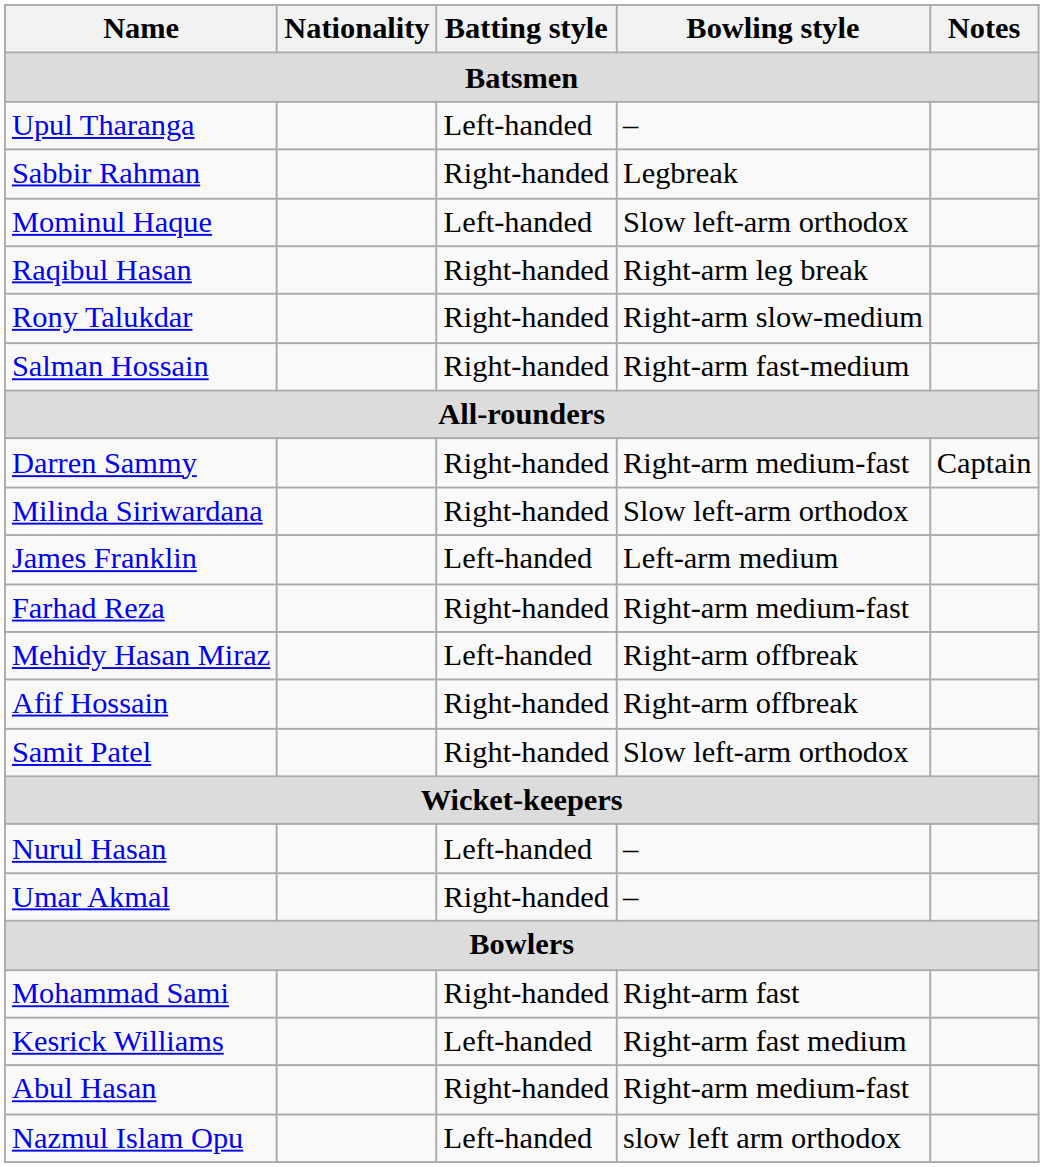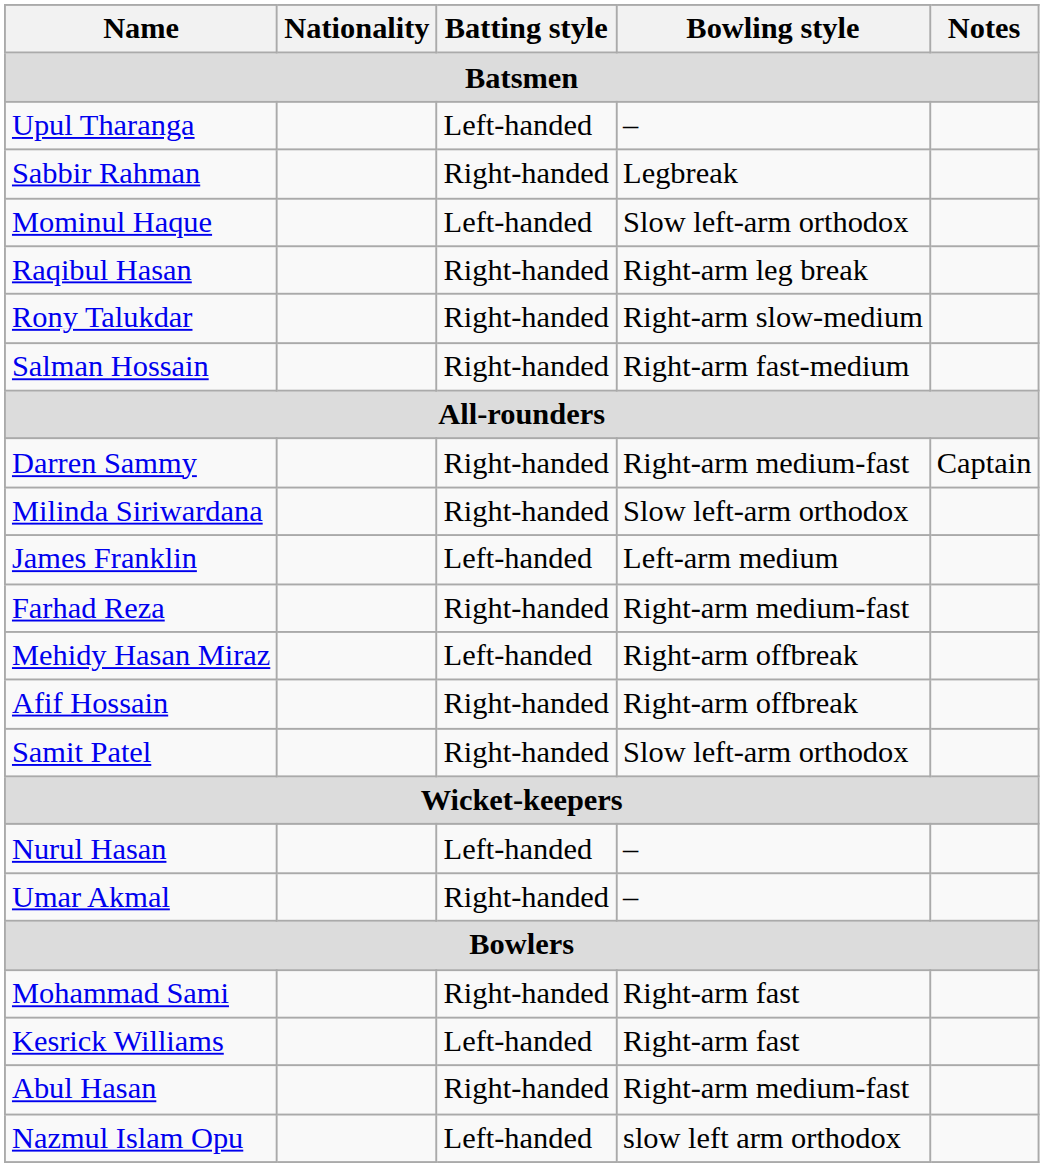Kesrick Williams | Bowling style: Right-arm fast medium -> Right-arm fast
